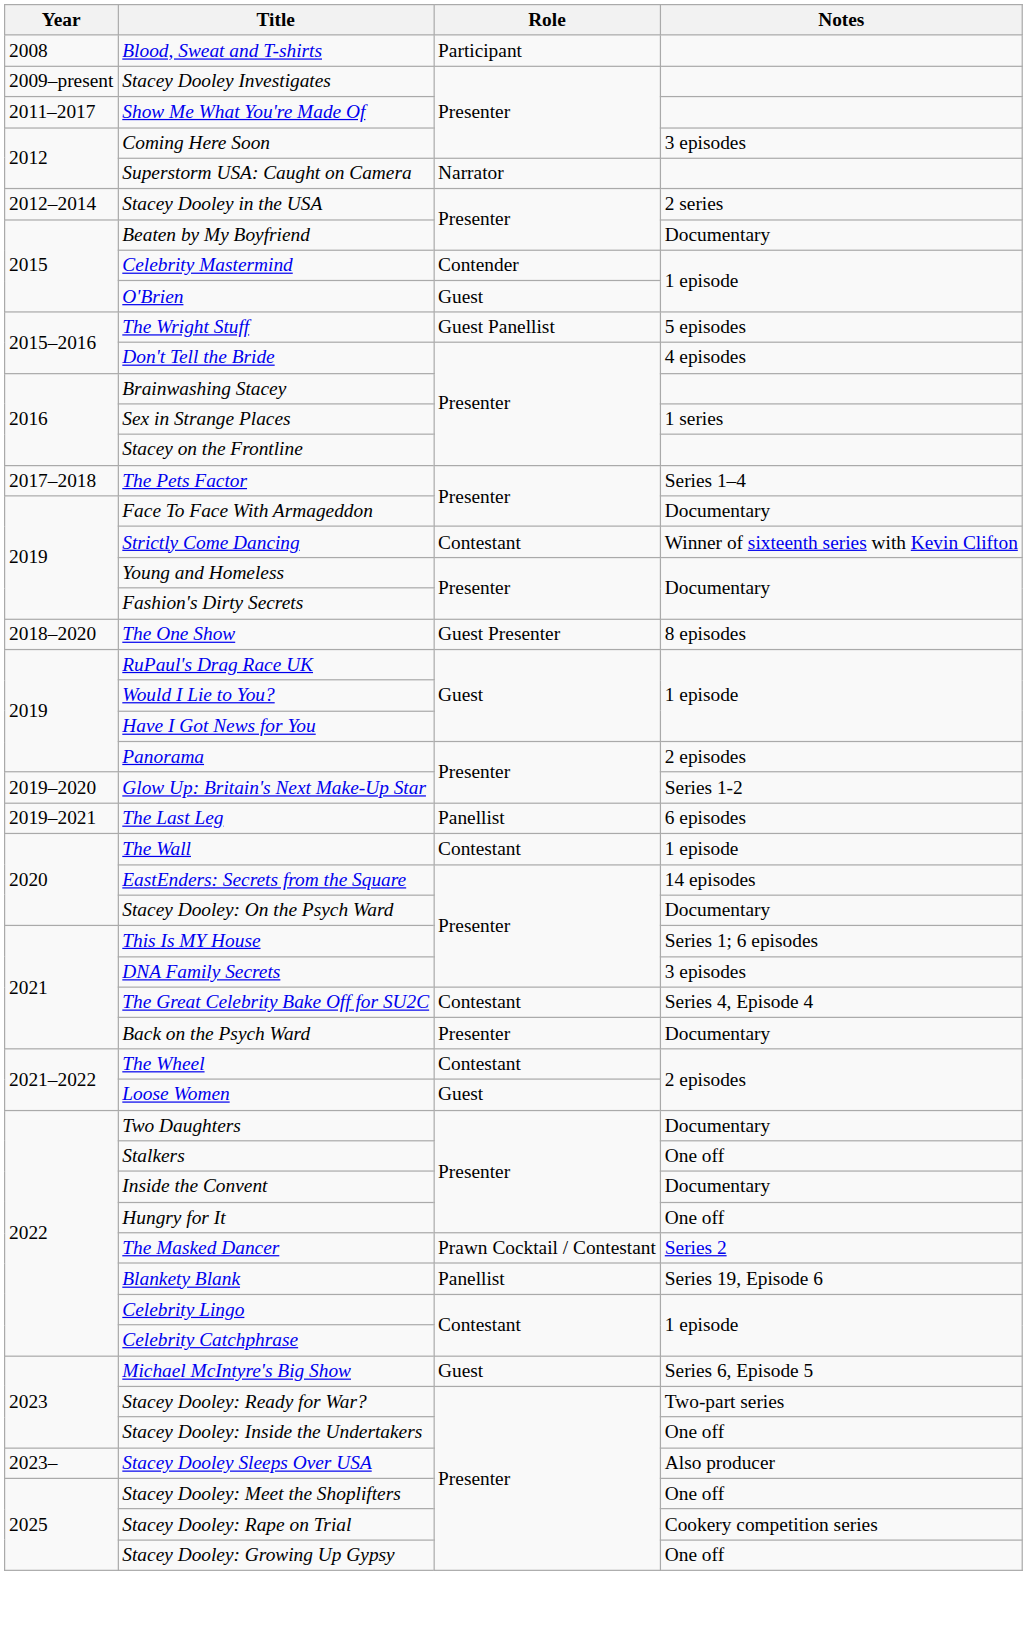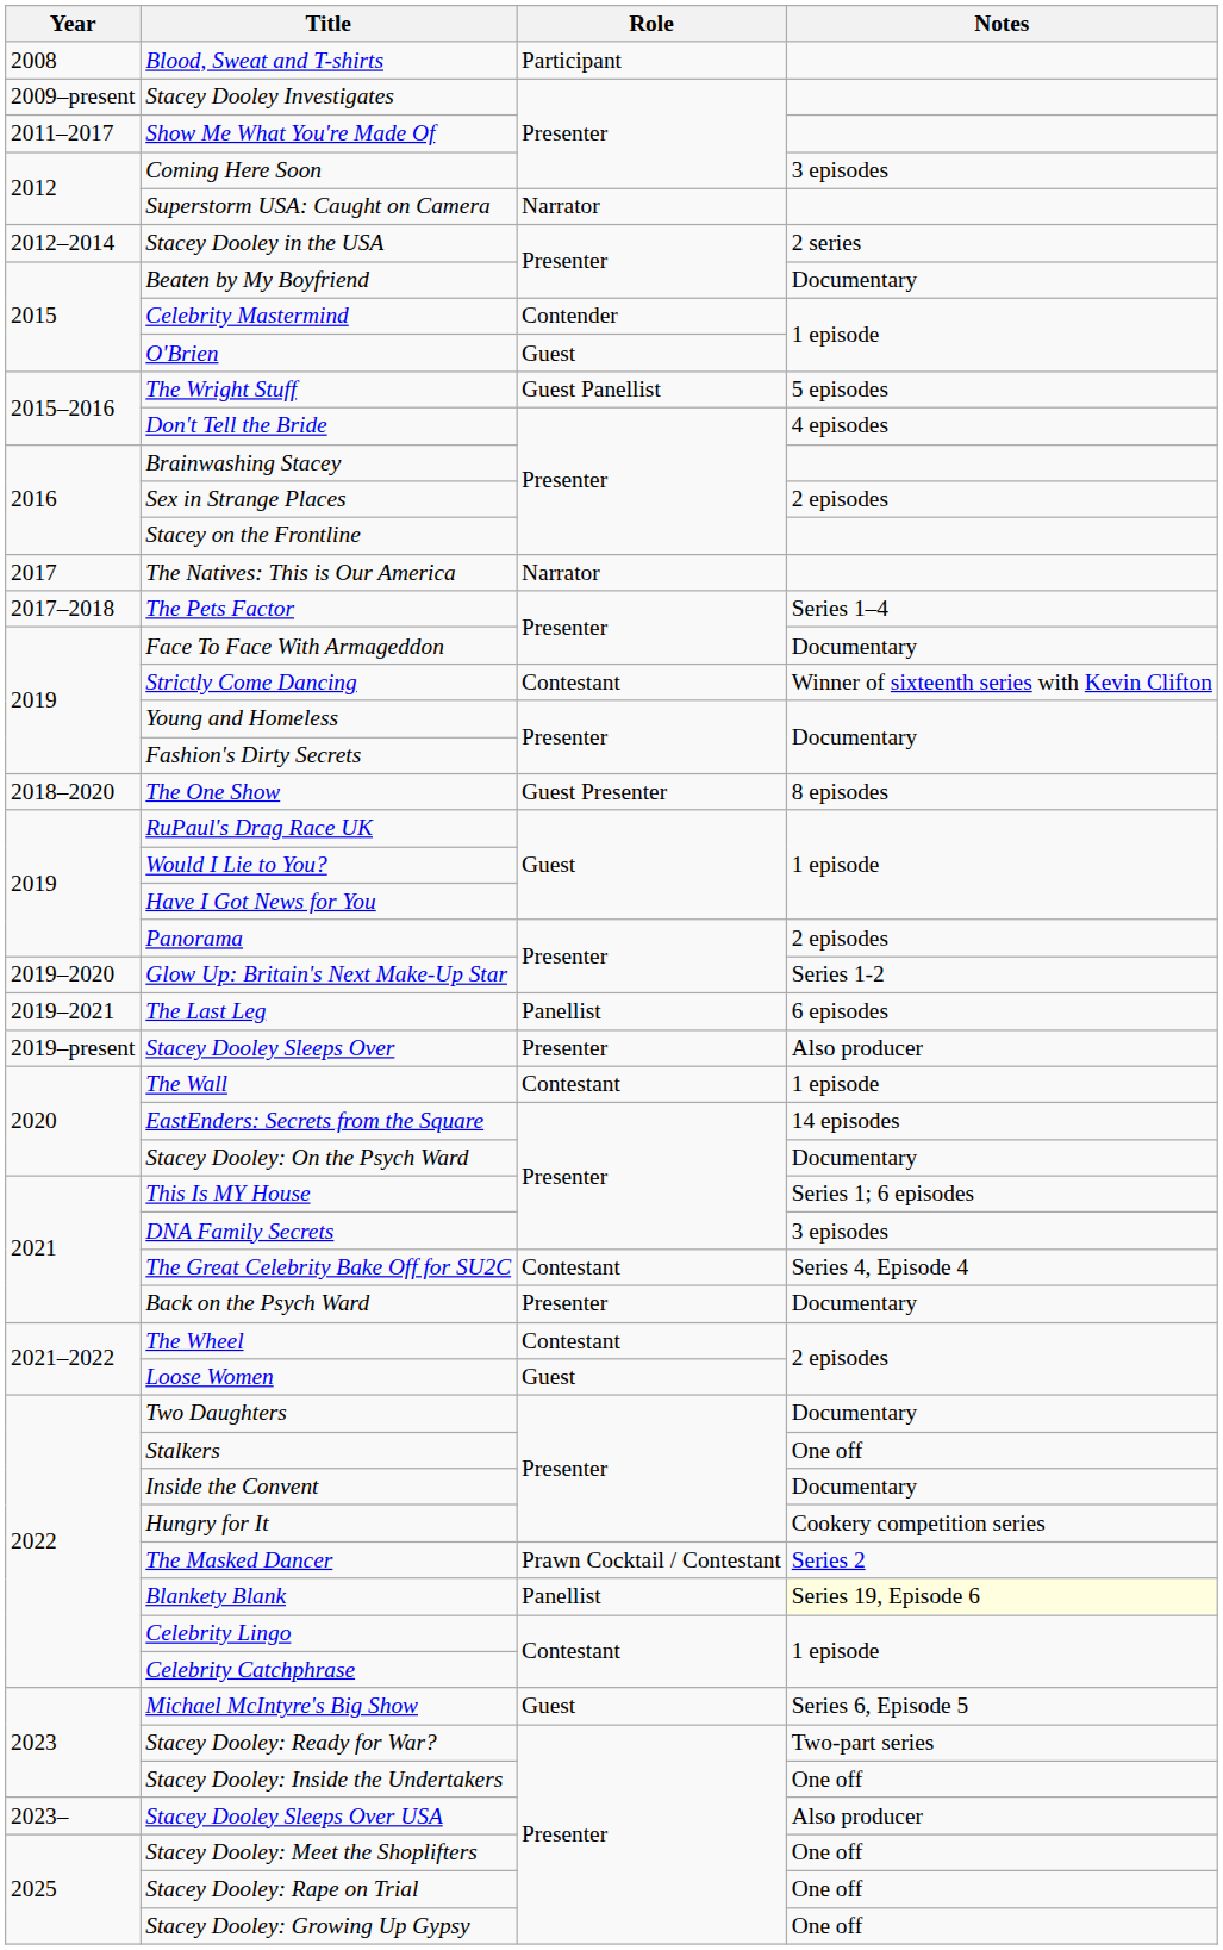Sex in Strange Places | Notes: 1 series -> 2 episodes
+ row: 2017 | The Natives: This is Our America | Narrator
+ row: 2019–present | Stacey Dooley Sleeps Over | Presenter | Also producer
Hungry for It | Notes: One off -> Cookery competition series
Blankety Blank | Notes: no background -> lightyellow background
Stacey Dooley: Rape on Trial | Notes: Cookery competition series -> One off
